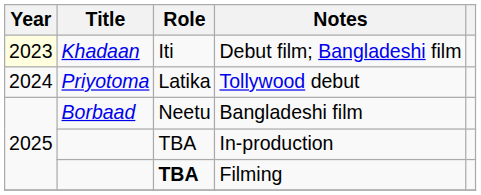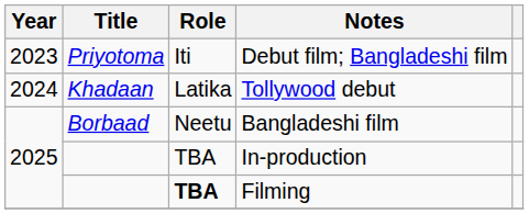Debut film; Bangladeshi film | Year: lightyellow background -> no background
Debut film; Bangladeshi film | Title: Khadaan -> Priyotoma
Tollywood debut | Title: Priyotoma -> Khadaan
